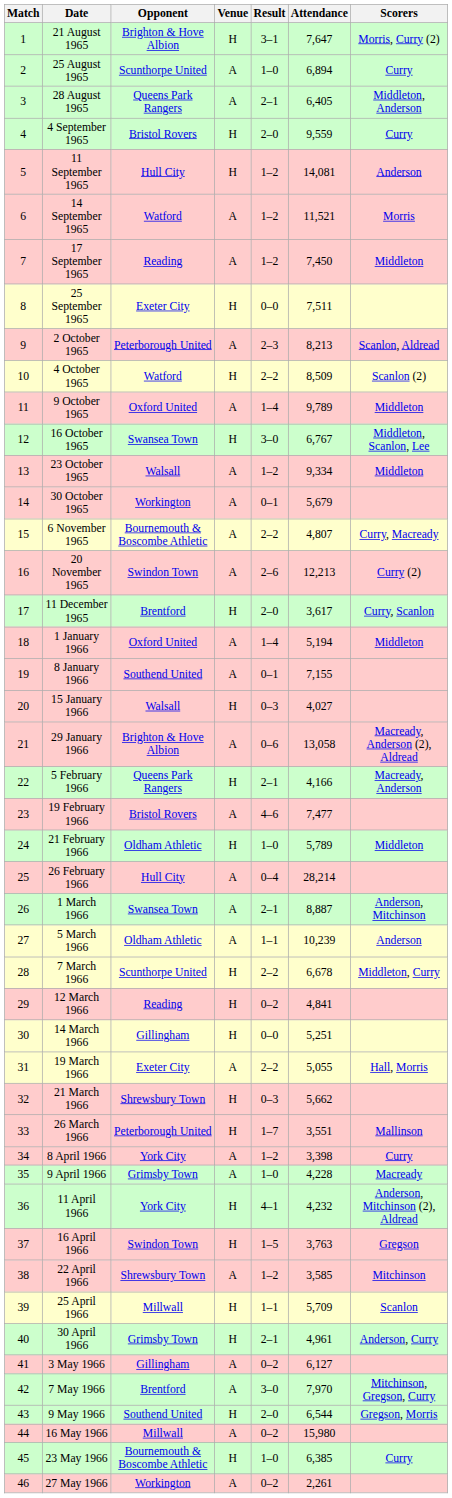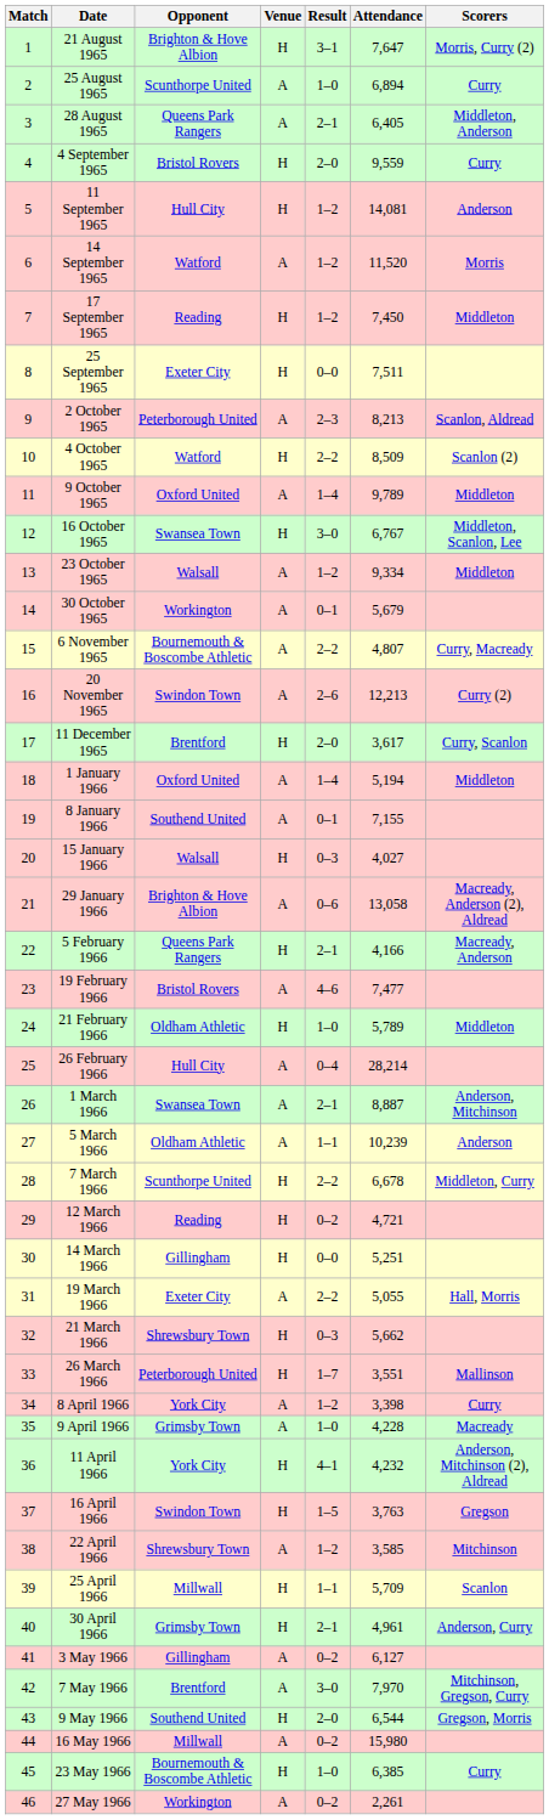14 September 1965 | Attendance: 11,521 -> 11,520
17 September 1965 | Venue: A -> H
12 March 1966 | Attendance: 4,841 -> 4,721
